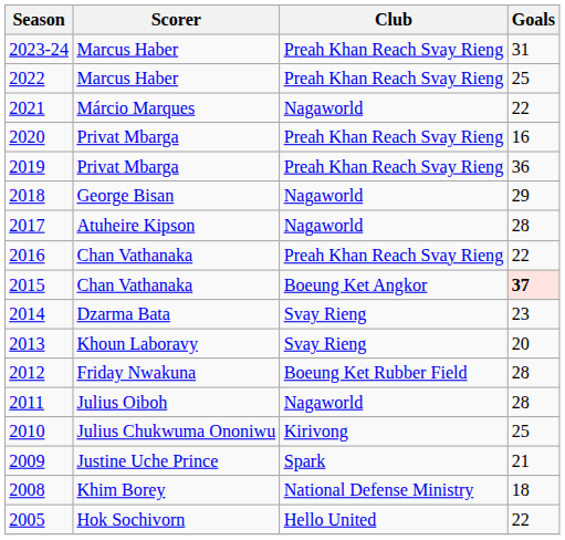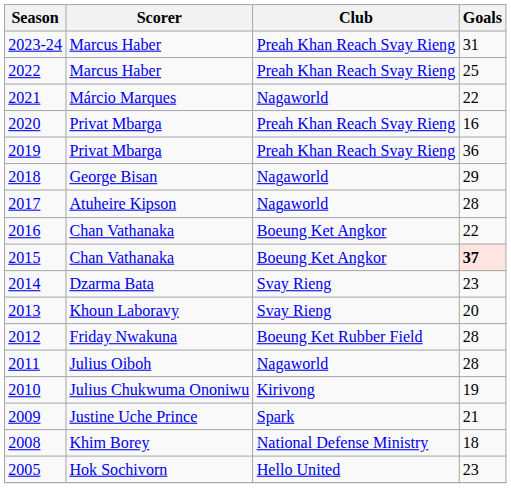2016 | Club: Preah Khan Reach Svay Rieng -> Boeung Ket Angkor
2010 | Goals: 25 -> 19
2005 | Goals: 22 -> 23
